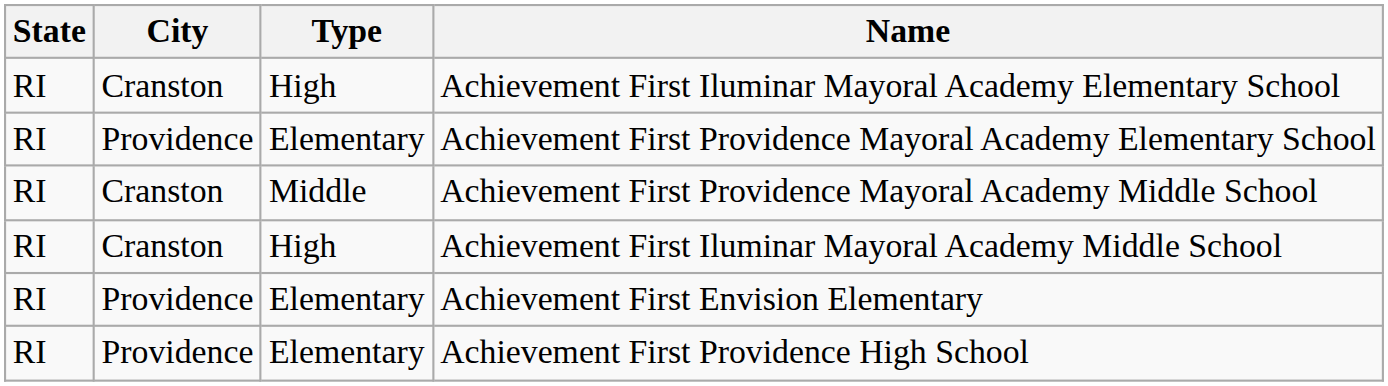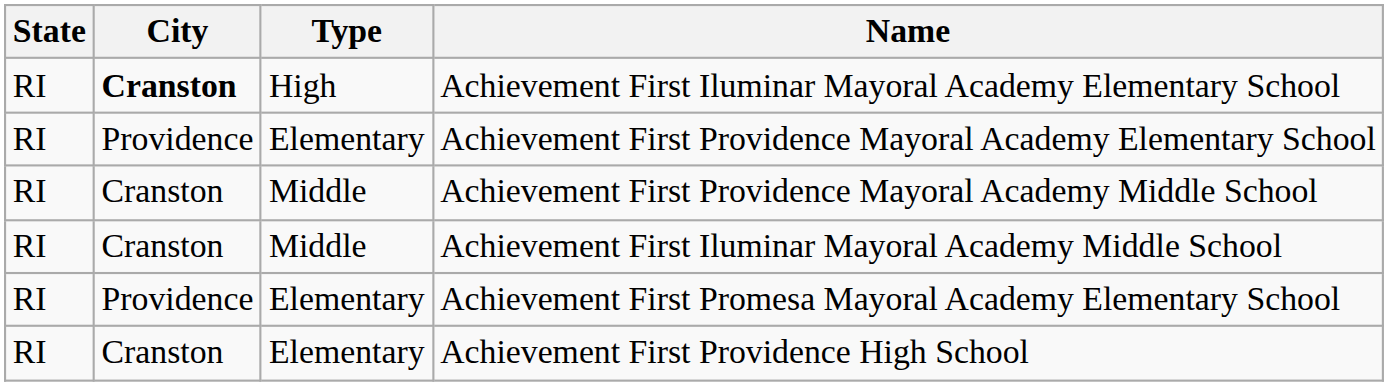Achievement First Iluminar Mayoral Academy Elementary School | City: normal -> bold
Achievement First Iluminar Mayoral Academy Middle School | Type: High -> Middle
+ row: RI | Providence | Elementary | Achievement First Promesa Mayoral Academy Elementary School
- row: RI | Providence | Elementary | Achievement First Envision Elementary
Achievement First Providence High School | City: Providence -> Cranston
